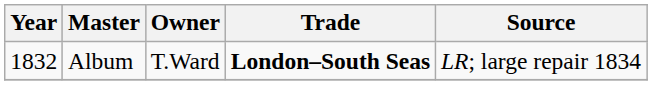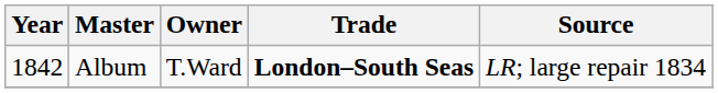Album | Year: 1832 -> 1842
